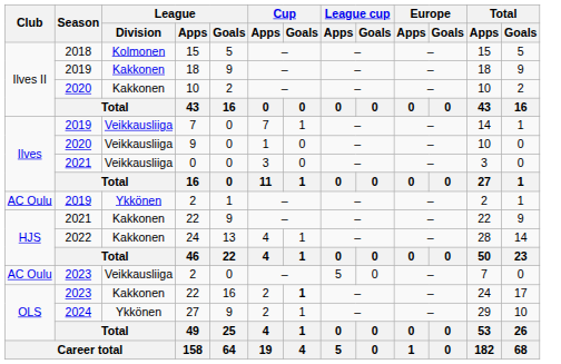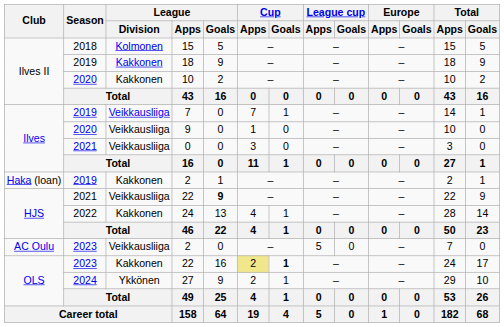2019 / 2 | Club: AC Oulu -> Haka (loan)
2019 / 2 | League / Division: Ykkönen -> Kakkonen
2021 / 22 | League / Division: Kakkonen -> Veikkausliiga
2021 / 22 | League / Goals: normal -> bold
2023 / 22 | Cup / Apps: no background -> khaki background
